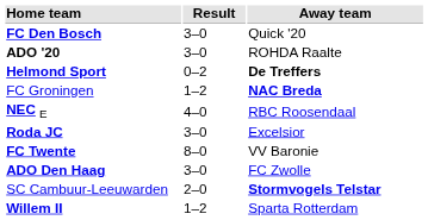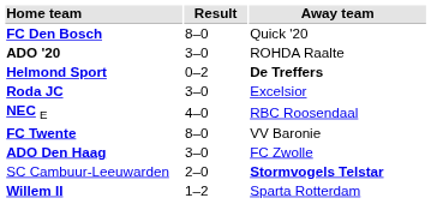FC Den Bosch | Result: 3–0 -> 8–0
- row: FC Groningen | 1–2 | NAC Breda
rows swapped: Roda JC <-> NEC E
